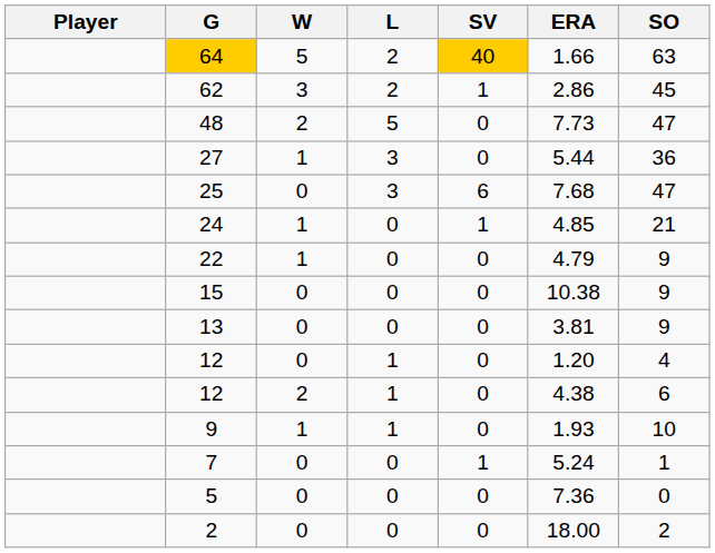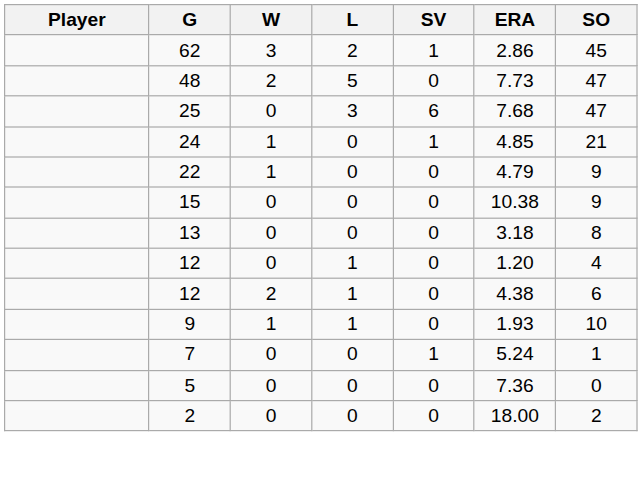- row: 64 | 5 | 2 | 40 | 1.66 | 63
- row: 27 | 1 | 3 | 0 | 5.44 | 36
13 | ERA: 3.81 -> 3.18
13 | SO: 9 -> 8
